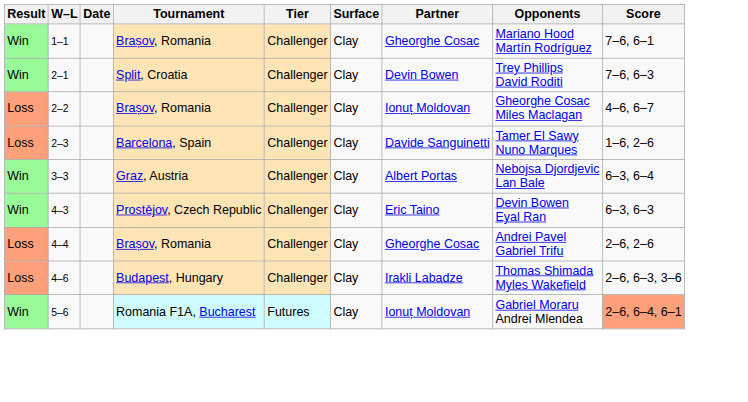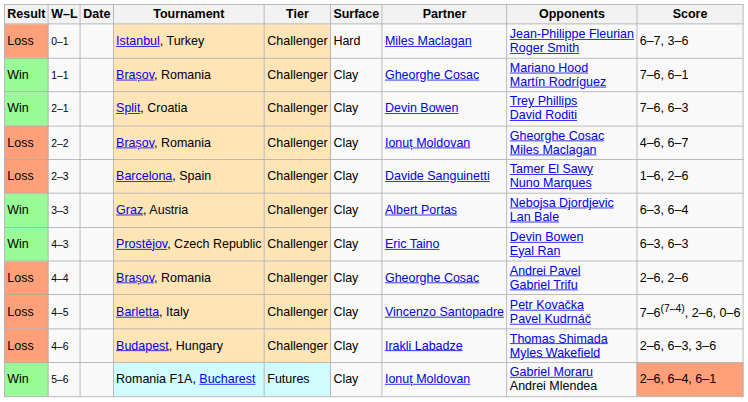+ row: Loss | 0–1 | Istanbul, Turkey | Challenger | Hard | Miles Maclagan | Jean-Philippe Fleurian Roger Smith | 6–7, 3–6
+ row: Loss | 4–5 | Barletta, Italy | Challenger | Clay | Vincenzo Santopadre | Petr Kovačka Pavel Kudrnáč | 7–6(7–4), 2–6, 0–6
